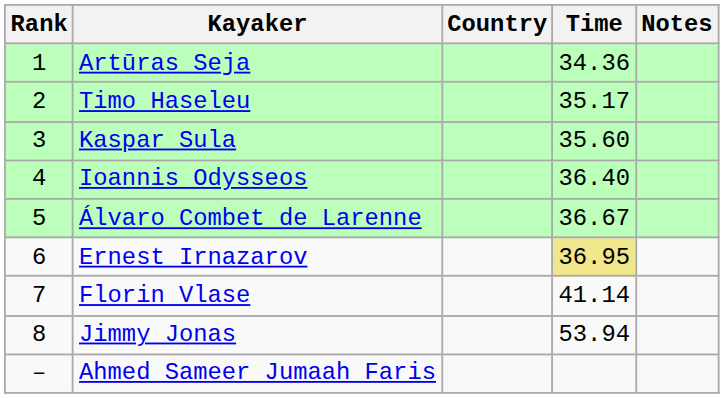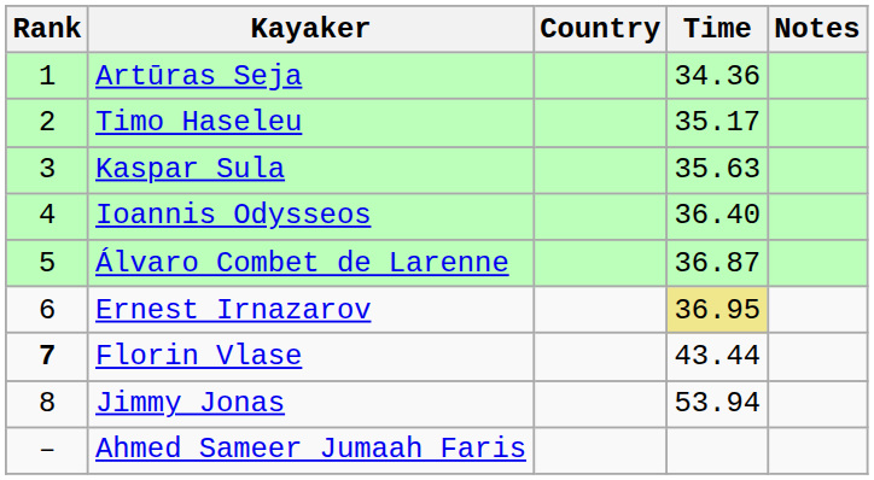Kaspar Sula | Time: 35.60 -> 35.63
Álvaro Combet de Larenne | Time: 36.67 -> 36.87
Florin Vlase | Rank: normal -> bold
Florin Vlase | Time: 41.14 -> 43.44
